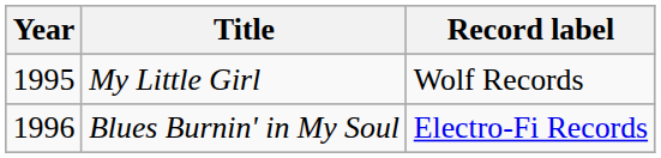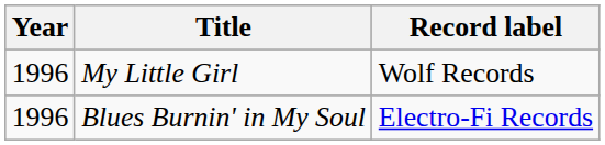My Little Girl | Year: 1995 -> 1996
